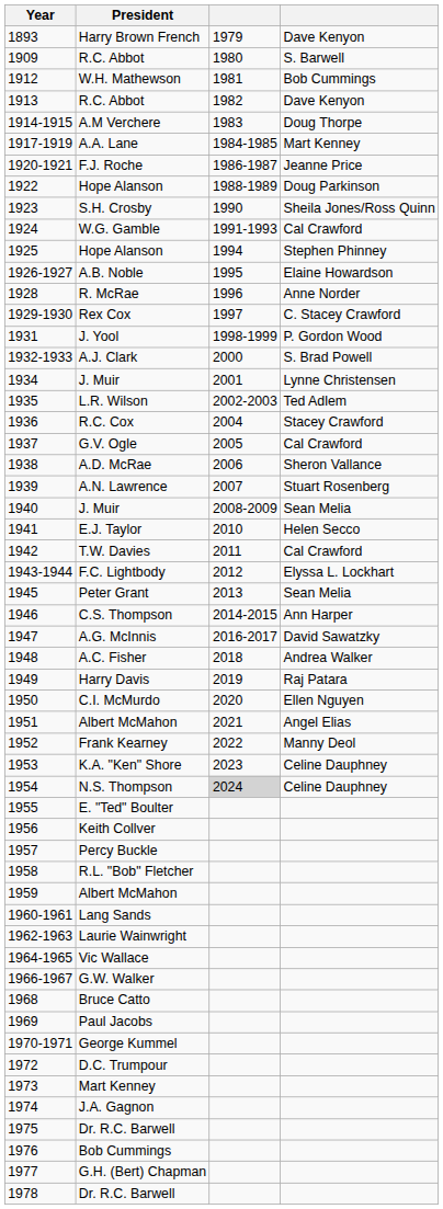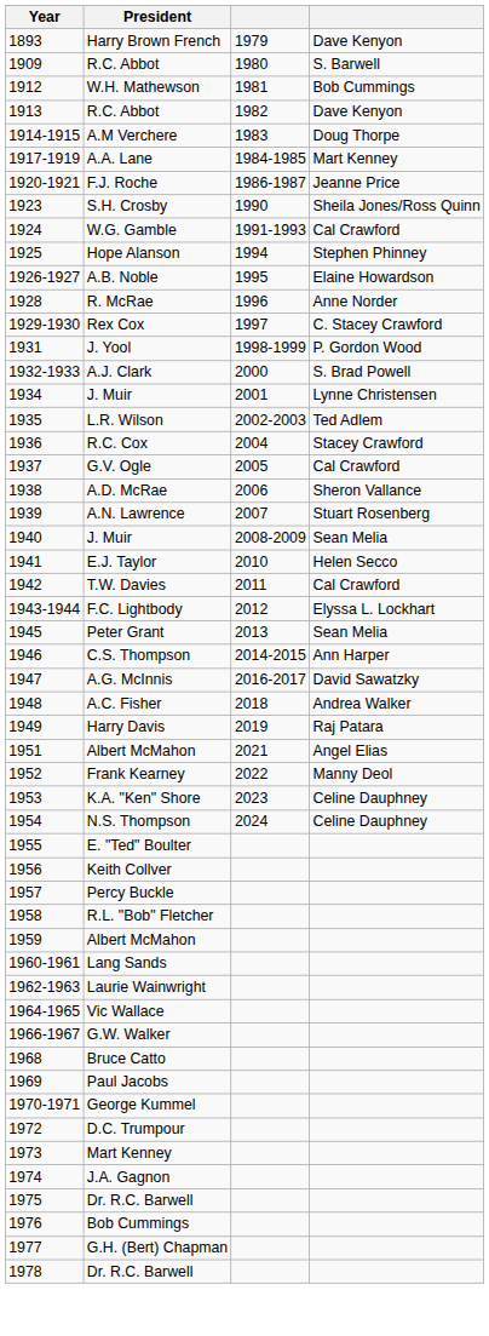- row: 1922 | Hope Alanson | 1988-1989 | Doug Parkinson
- row: 1950 | C.I. McMurdo | 2020 | Ellen Nguyen
N.S. Thompson | column 3: lightgrey background -> no background
